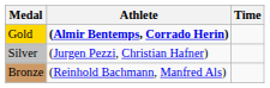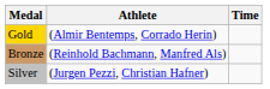Gold | Athlete: bold -> normal
rows swapped: Silver <-> Bronze
